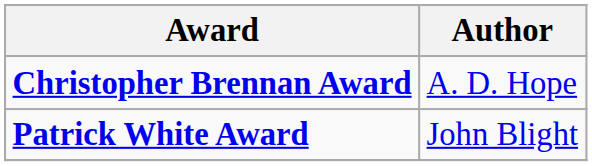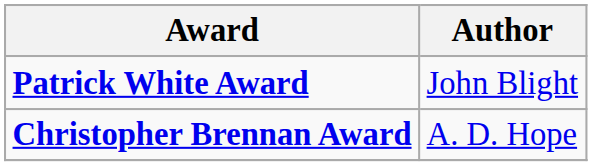rows swapped: Christopher Brennan Award <-> Patrick White Award
